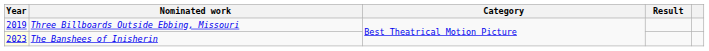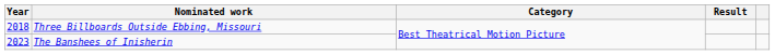Three Billboards Outside Ebbing, Missouri | Year: 2019 -> 2018
The Banshees of Inisherin | Year: lightyellow background -> no background
